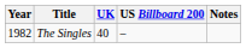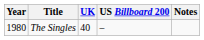The Singles | Year: 1982 -> 1980
